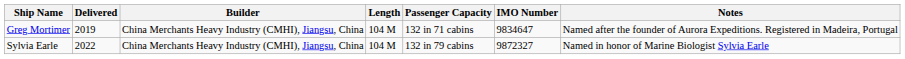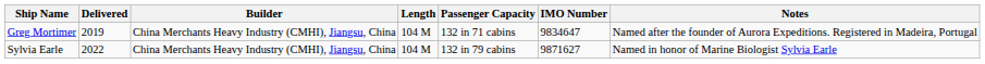Sylvia Earle | IMO Number: 9872327 -> 9871627
